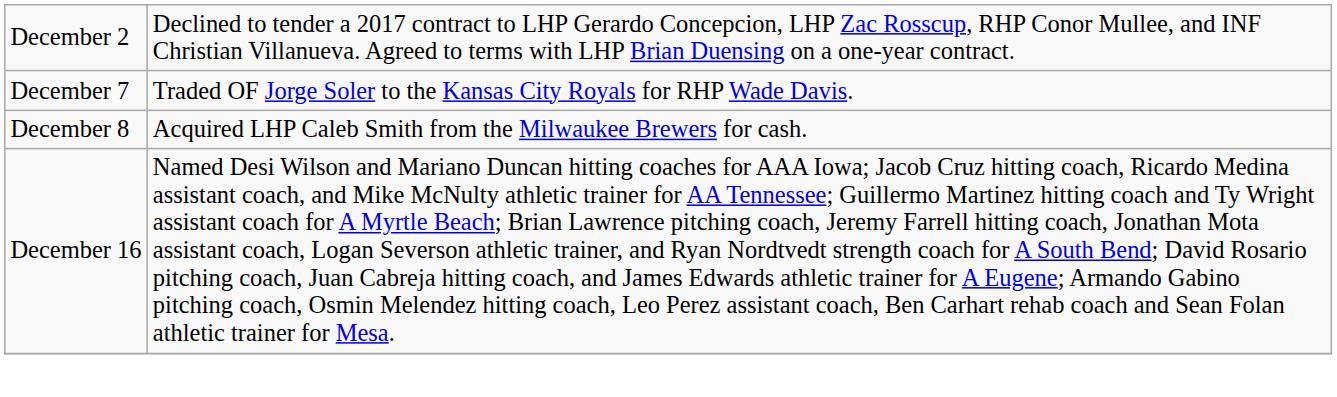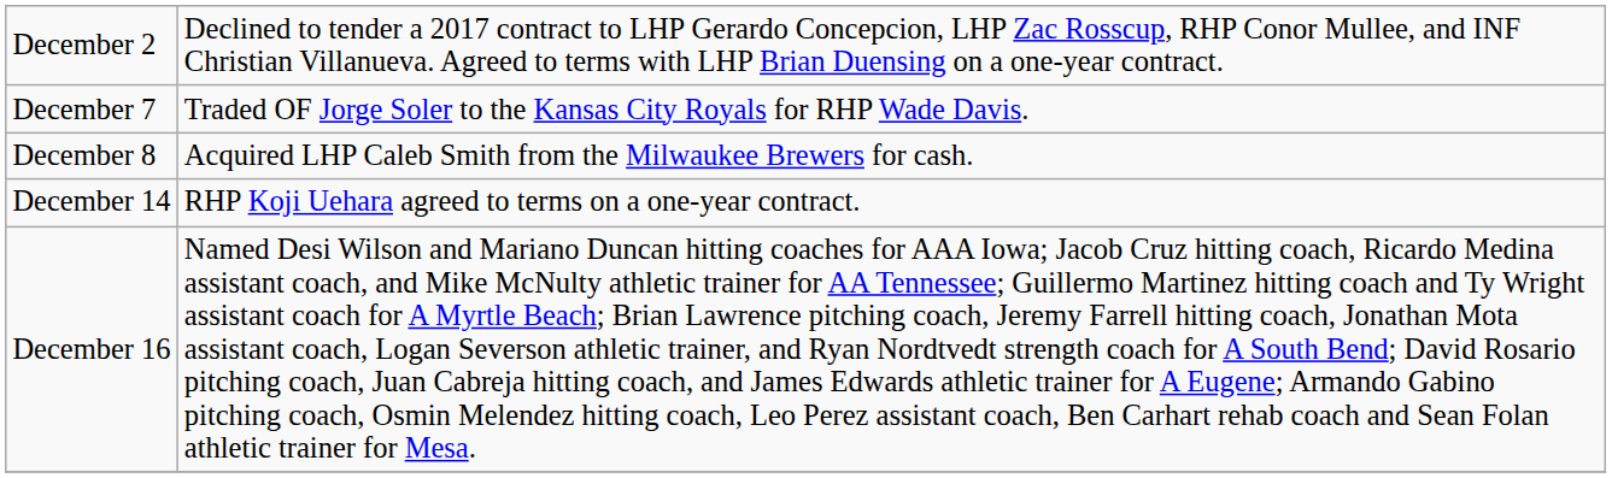+ row: December 14 | RHP Koji Uehara agreed to terms on a one-year contract.
